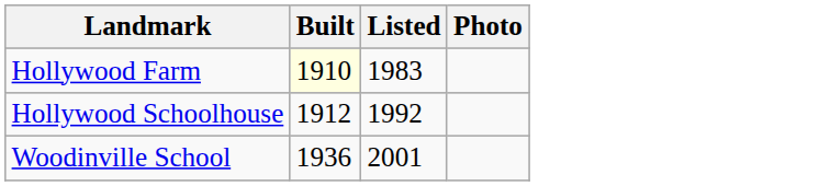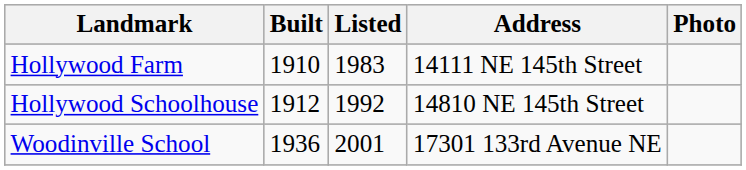+ column: Address | 14111 NE 145th Street | 14810 NE 145th Street | 17301 133rd Avenue NE
Hollywood Farm | Built: lightyellow background -> no background
